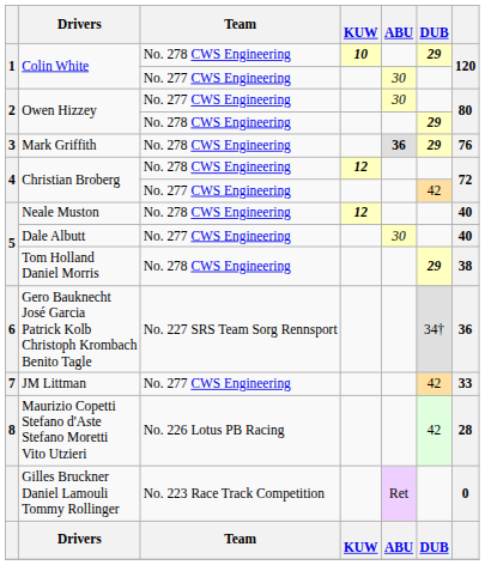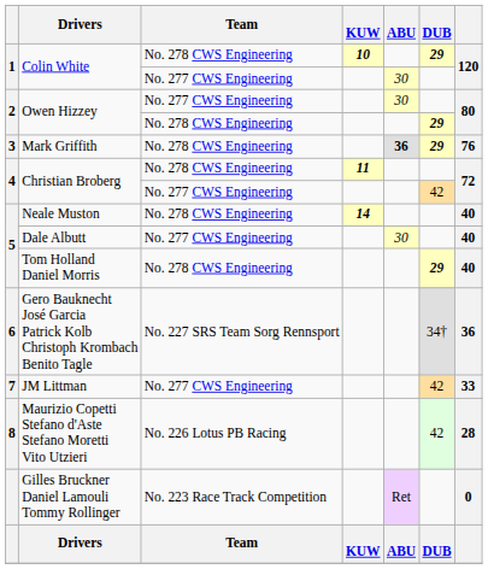Christian Broberg / No. 278 CWS Engineering | KUW: 12 -> 11
Neale Muston | KUW: 12 -> 14
Tom Holland Daniel Morris | column 7: 38 -> 40
